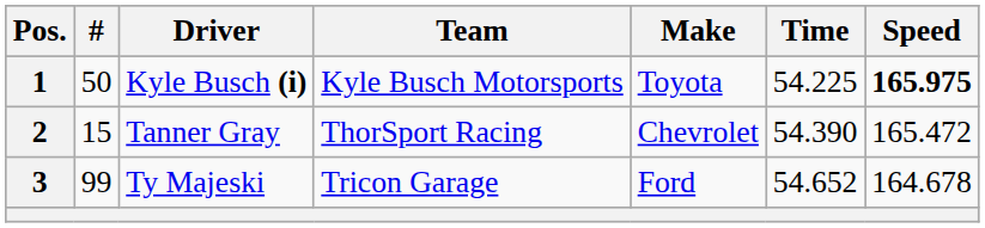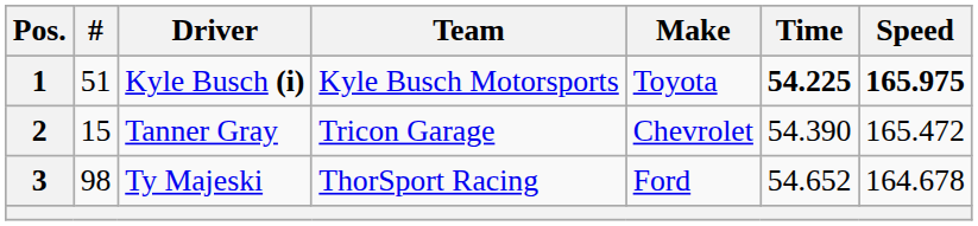1 | #: 50 -> 51
1 | Time: normal -> bold
2 | Team: ThorSport Racing -> Tricon Garage
3 | #: 99 -> 98
3 | Team: Tricon Garage -> ThorSport Racing
